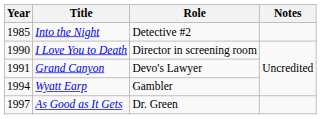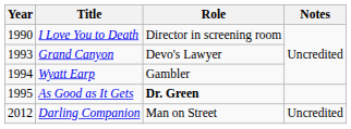- row: 1985 | Into the Night | Detective #2
Grand Canyon | Year: 1991 -> 1993
As Good as It Gets | Year: 1997 -> 1995
As Good as It Gets | Role: normal -> bold
+ row: 2012 | Darling Companion | Man on Street | Uncredited
